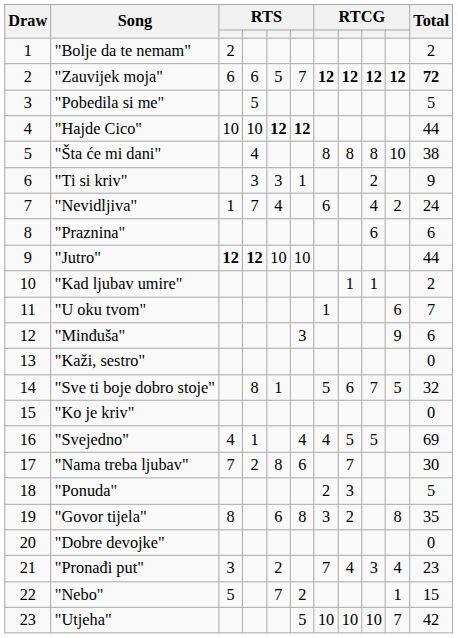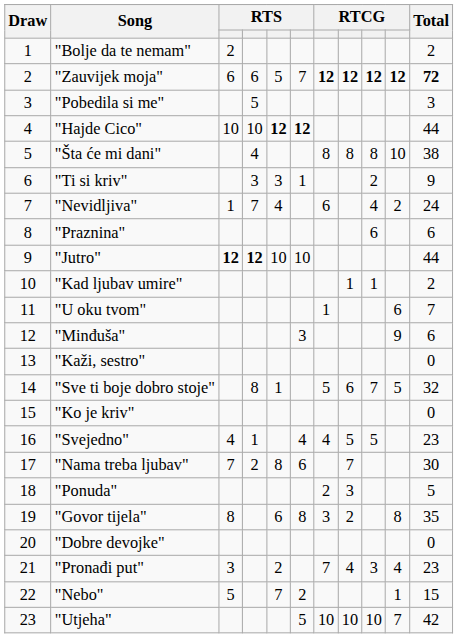"Pobedila si me" | Total: 5 -> 3
"Svejedno" | Total: 69 -> 23
